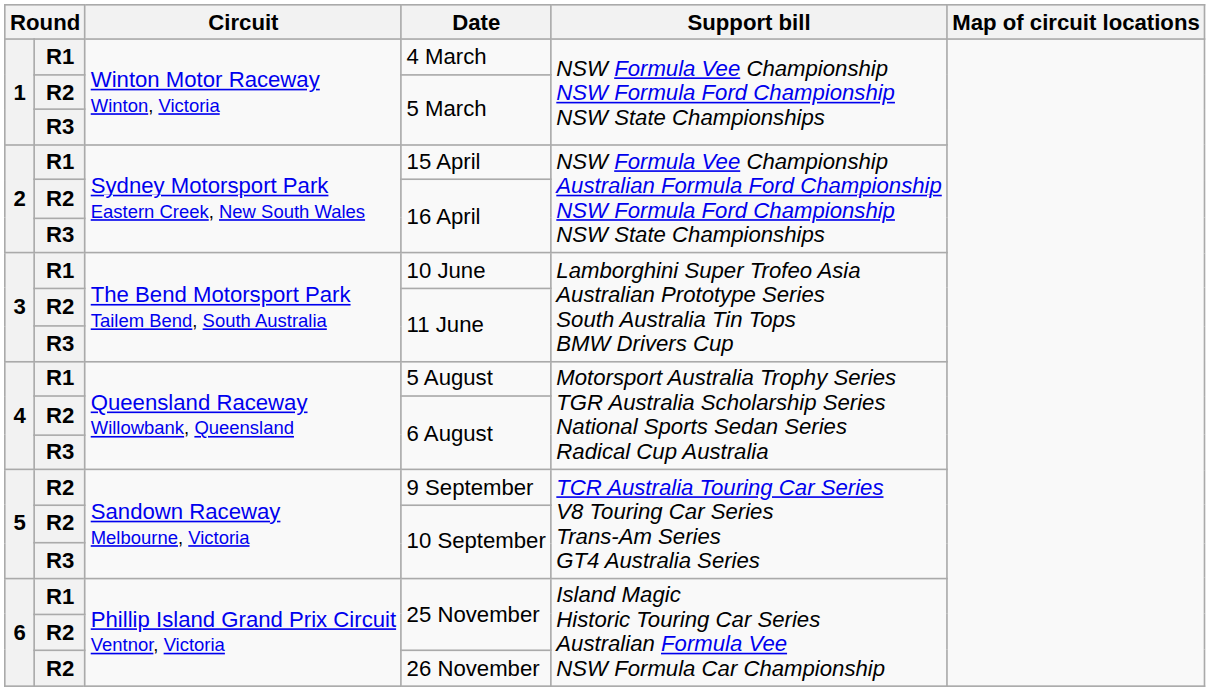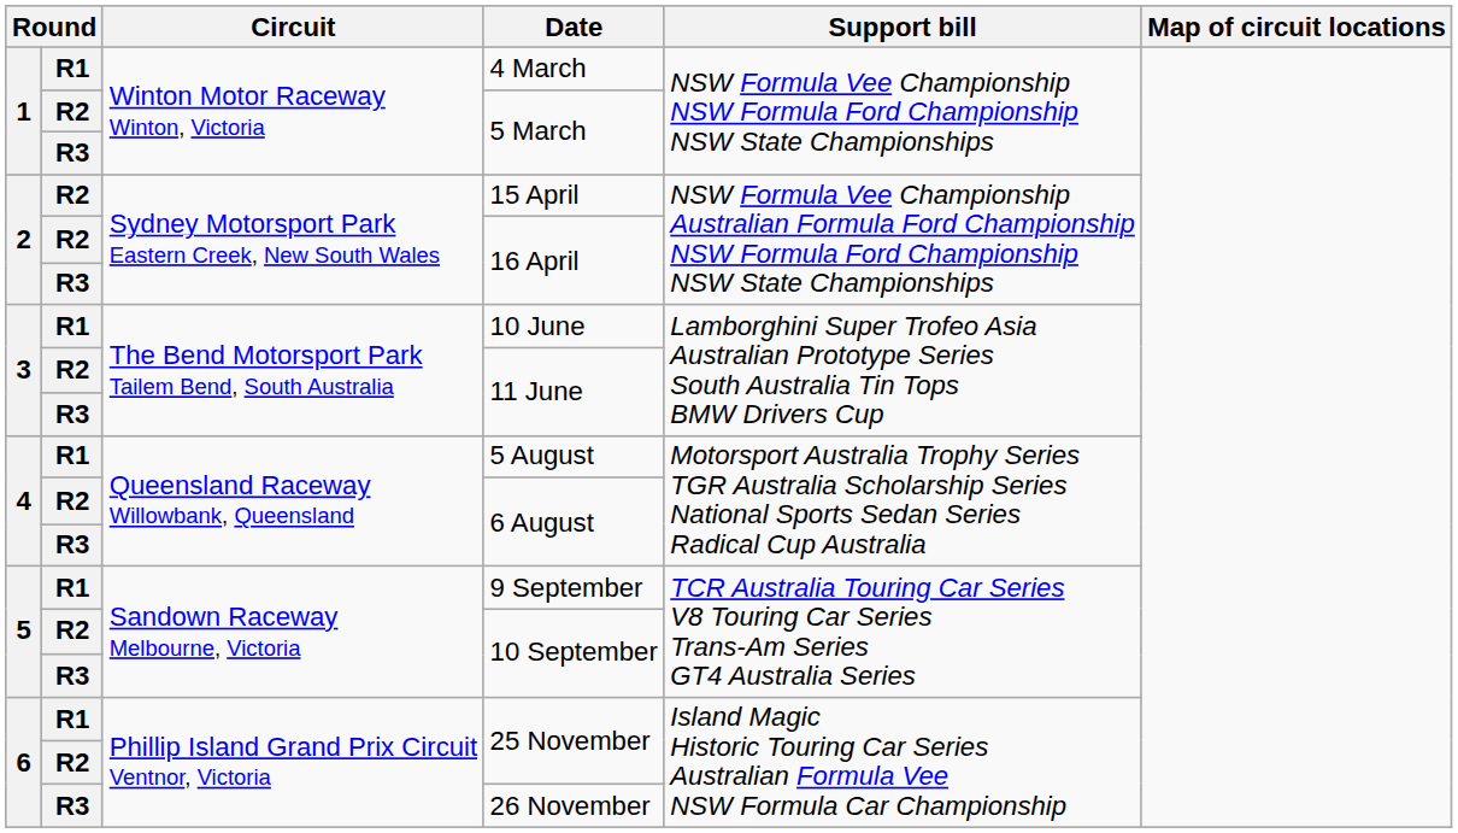15 April | column 2: R1 -> R2
9 September | column 2: R2 -> R1
26 November | column 2: R2 -> R3
